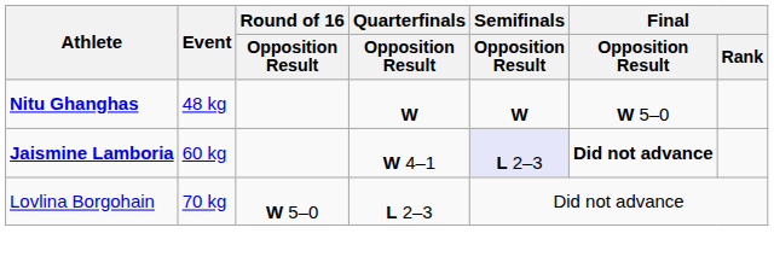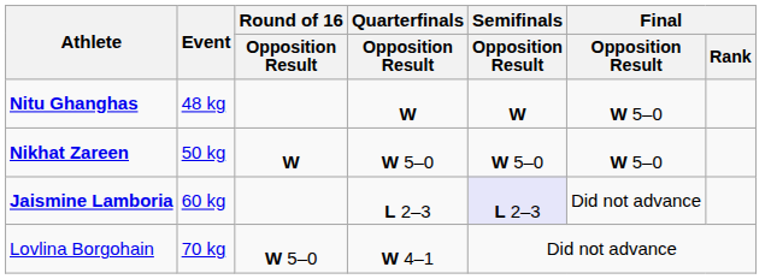+ row: Nikhat Zareen | 50 kg | W | W 5–0 | W 5–0 | W 5–0
Jaismine Lamboria | Quarterfinals / Opposition Result: W 4–1 -> L 2–3
Jaismine Lamboria | Final / Opposition Result: bold -> normal
Lovlina Borgohain | Quarterfinals / Opposition Result: L 2–3 -> W 4–1
